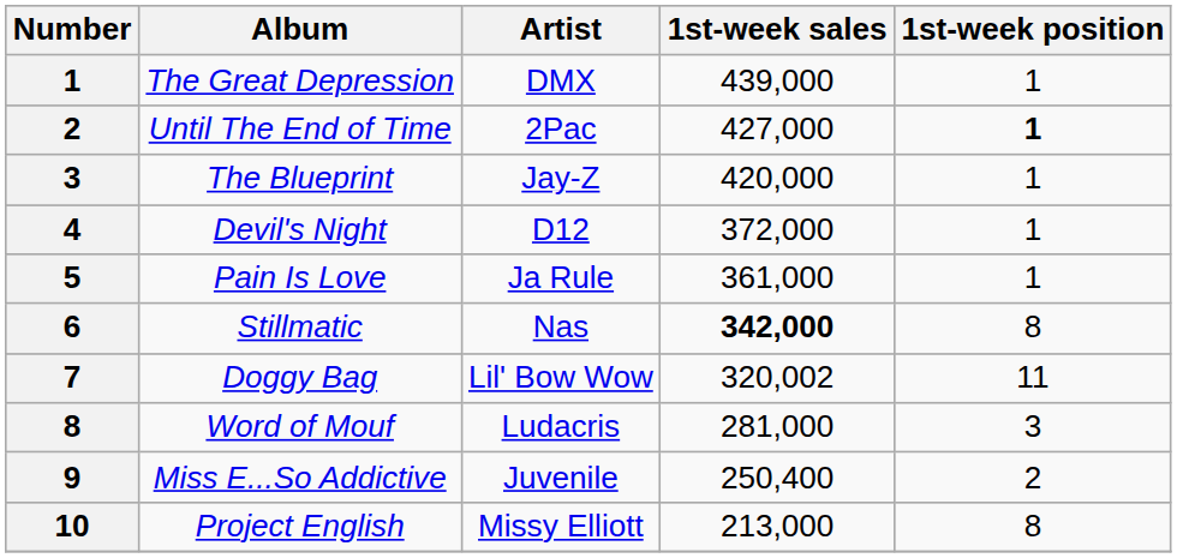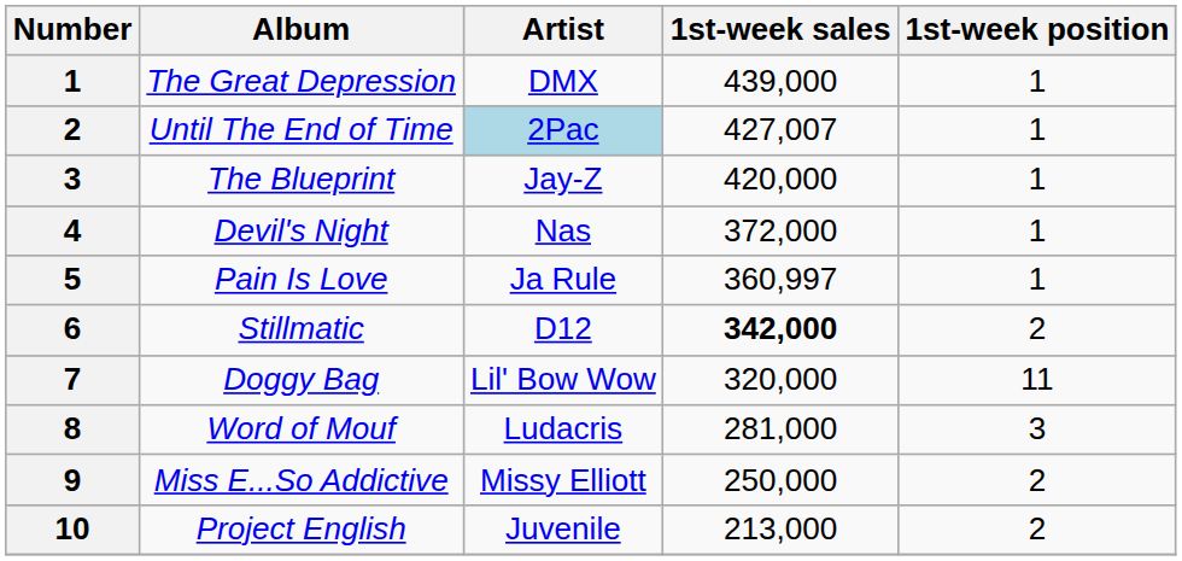Until The End of Time | Artist: no background -> lightblue background
Until The End of Time | 1st-week sales: 427,000 -> 427,007
Until The End of Time | 1st-week position: bold -> normal
Devil's Night | Artist: D12 -> Nas
Pain Is Love | 1st-week sales: 361,000 -> 360,997
Stillmatic | Artist: Nas -> D12
Stillmatic | 1st-week position: 8 -> 2
Doggy Bag | 1st-week sales: 320,002 -> 320,000
Miss E...So Addictive | Artist: Juvenile -> Missy Elliott
Miss E...So Addictive | 1st-week sales: 250,400 -> 250,000
Project English | Artist: Missy Elliott -> Juvenile
Project English | 1st-week position: 8 -> 2
